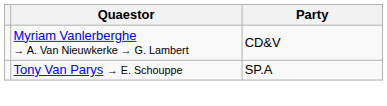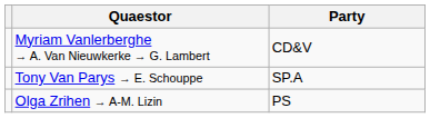+ row: Olga Zrihen → A-M. Lizin | PS
